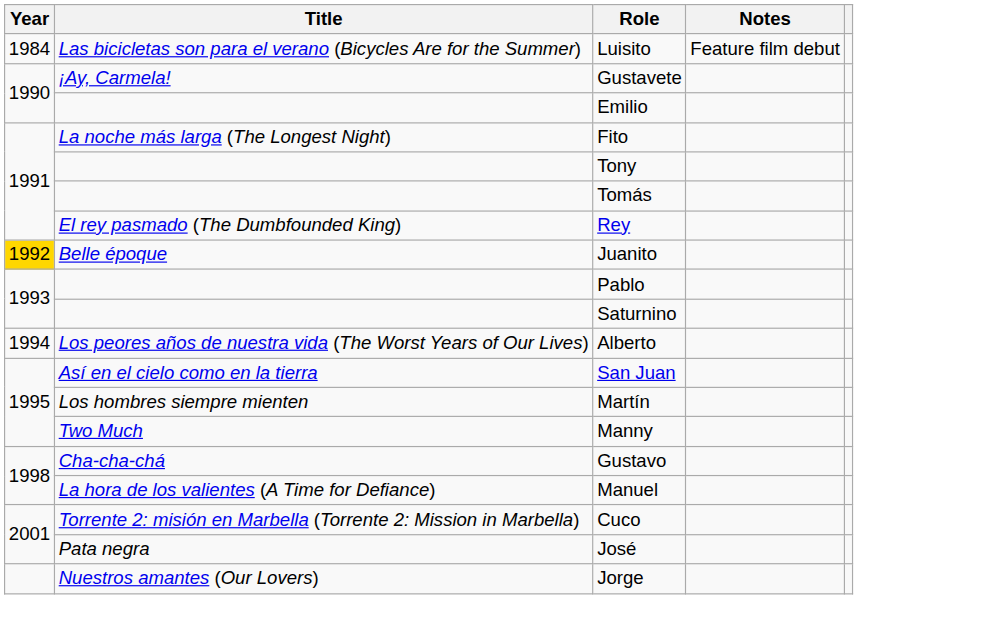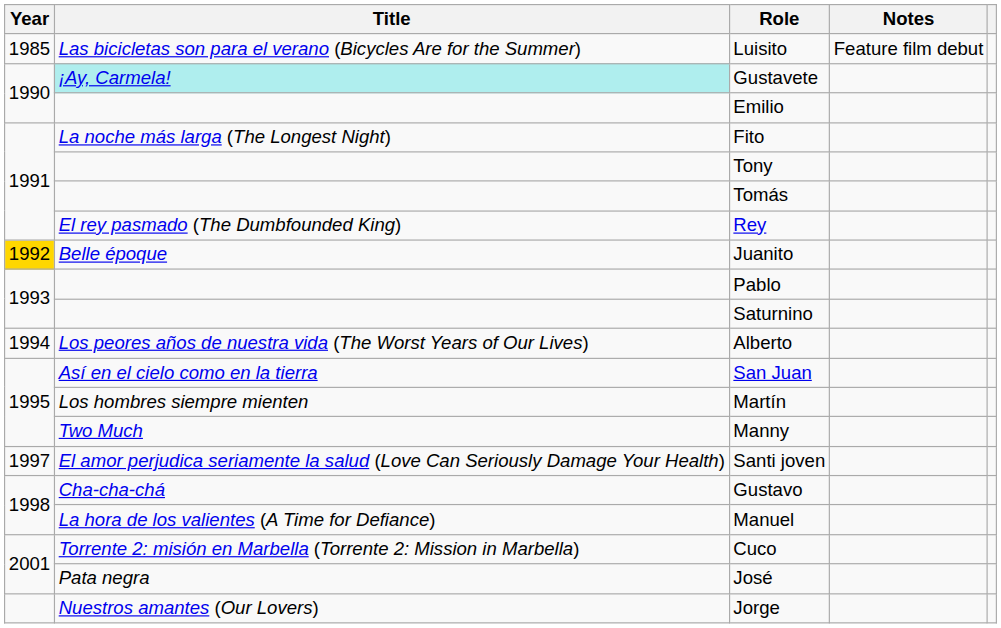Luisito | Year: 1984 -> 1985
Gustavete | Title: no background -> paleturquoise background
+ row: 1997 | El amor perjudica seriamente la salud (Love Can Seriously Damage Your Health) | Santi joven
